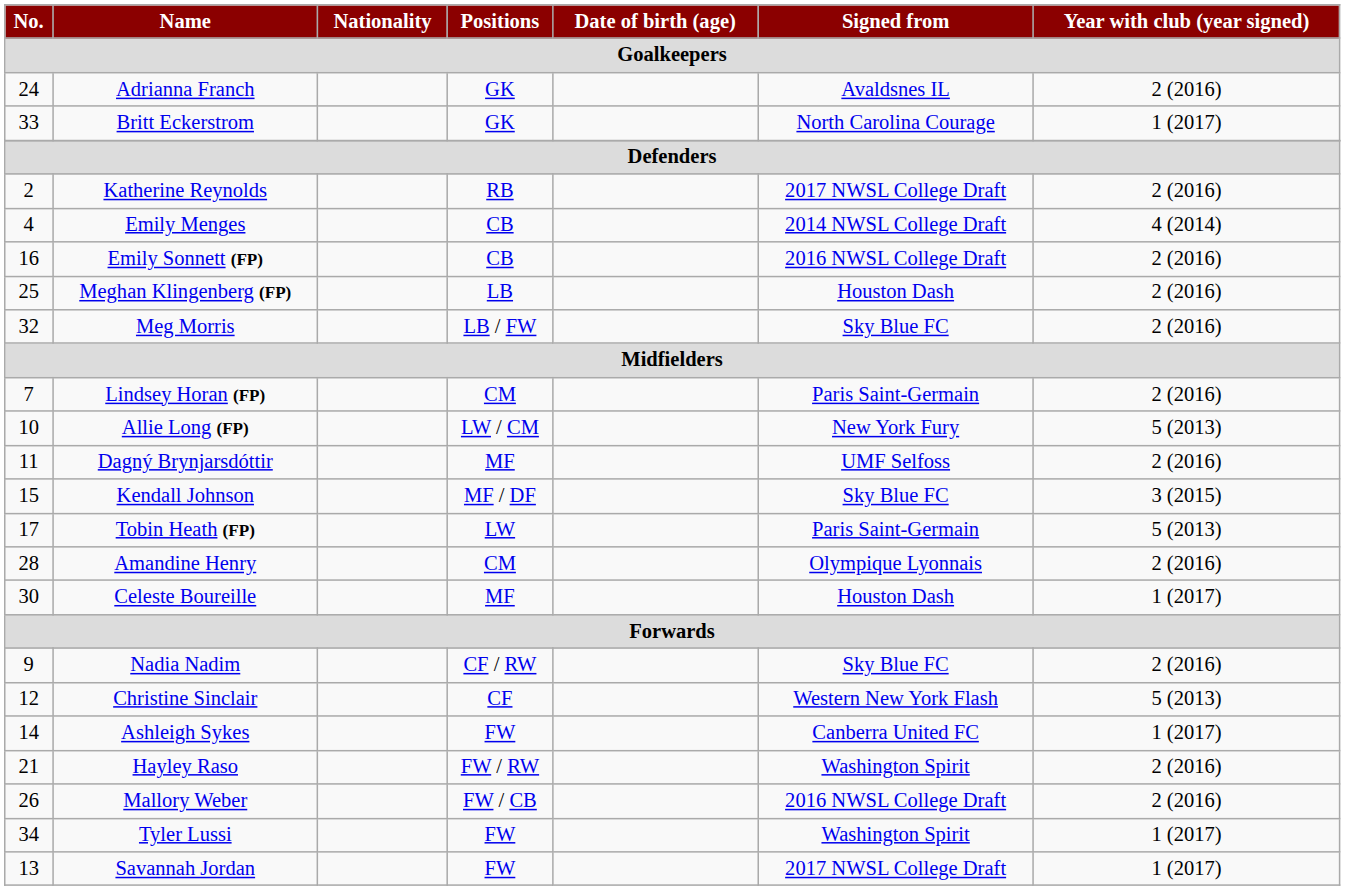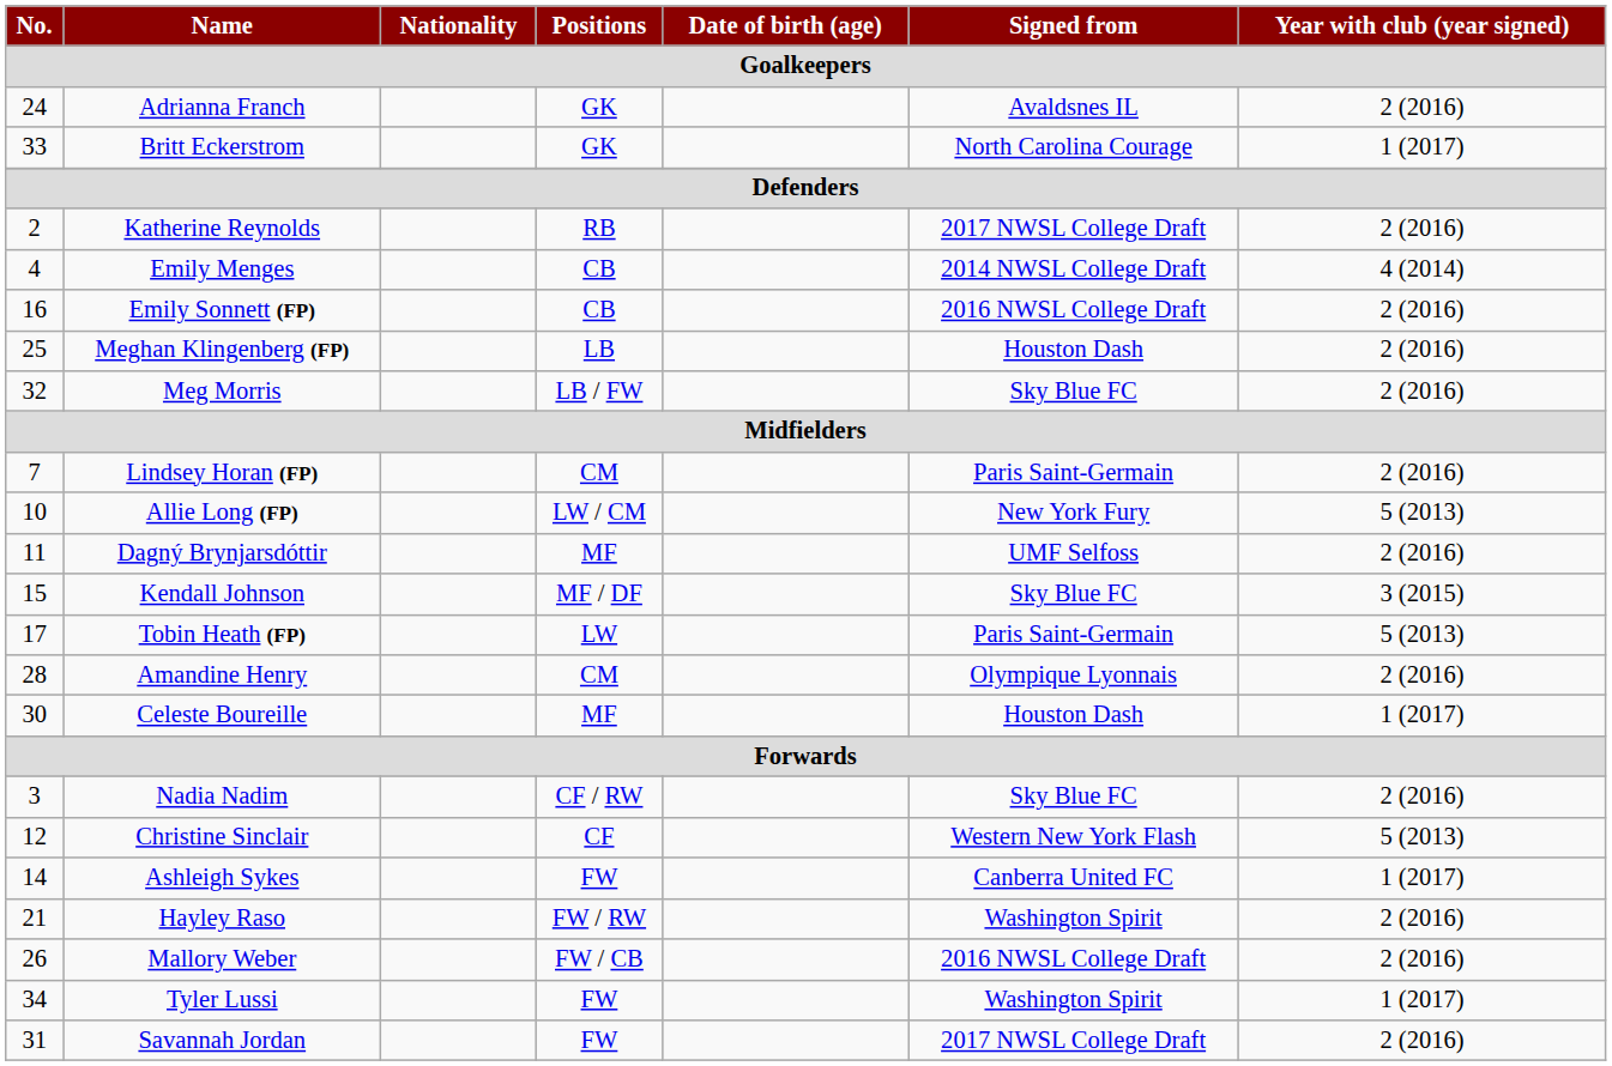Nadia Nadim | No.: 9 -> 3
Savannah Jordan | No.: 13 -> 31
Savannah Jordan | Year with club (year signed): 1 (2017) -> 2 (2016)
